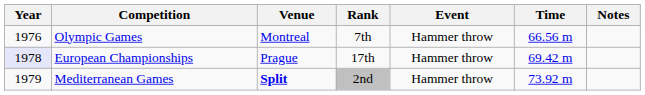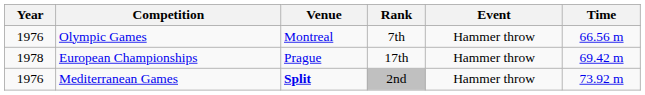- column: Notes
European Championships | Year: lavender background -> no background
Mediterranean Games | Year: 1979 -> 1976
